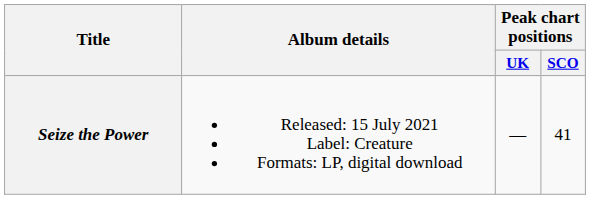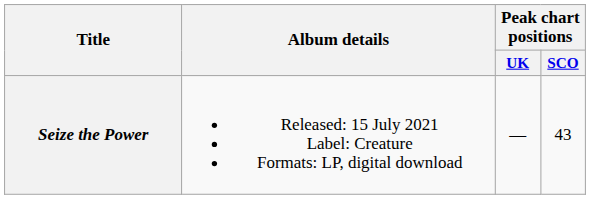Seize the Power | Peak chart positions / SCO: 41 -> 43
